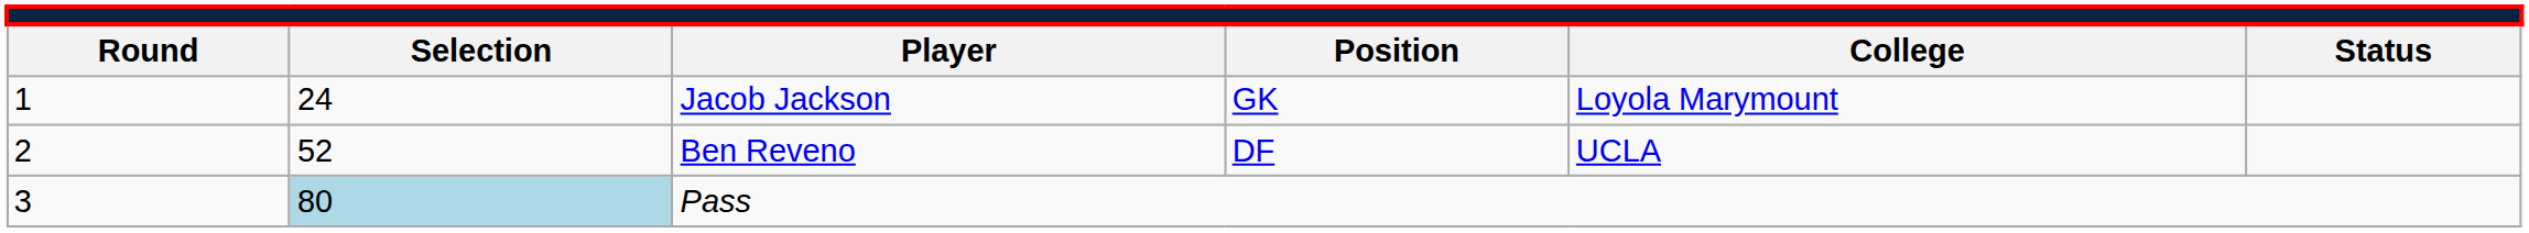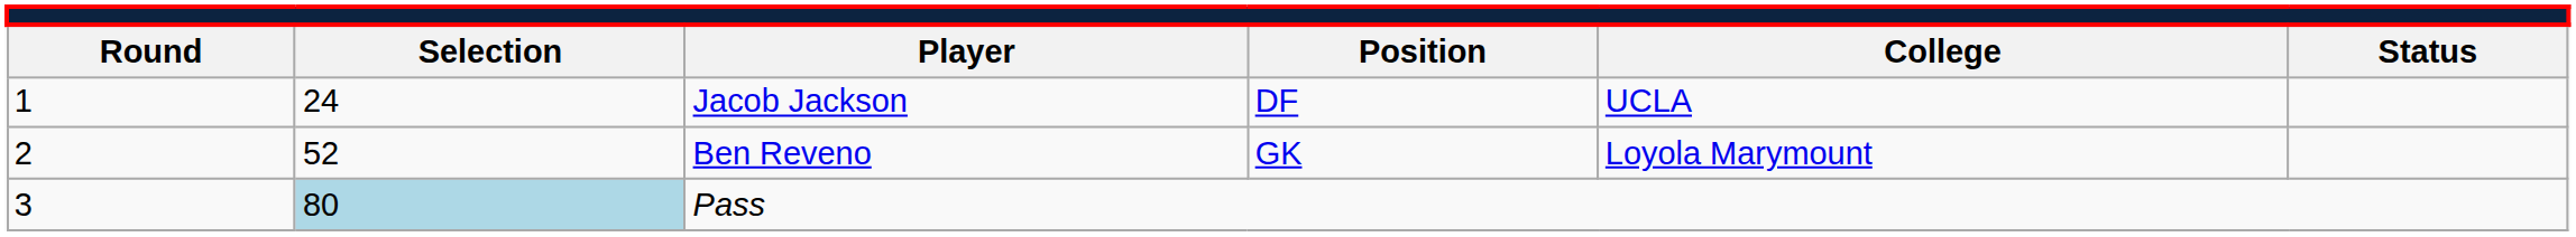Jacob Jackson | column 4: GK -> DF
Jacob Jackson | column 5: Loyola Marymount -> UCLA
Ben Reveno | column 4: DF -> GK
Ben Reveno | column 5: UCLA -> Loyola Marymount
